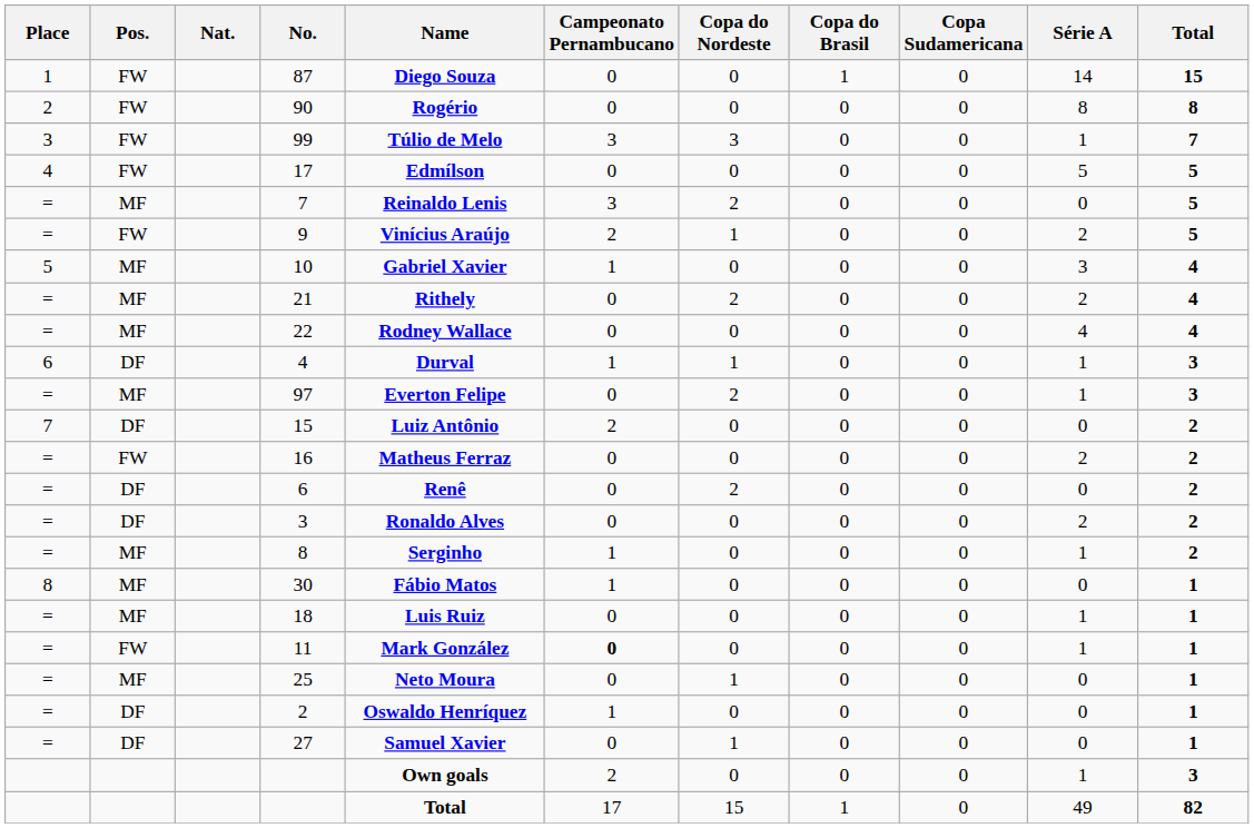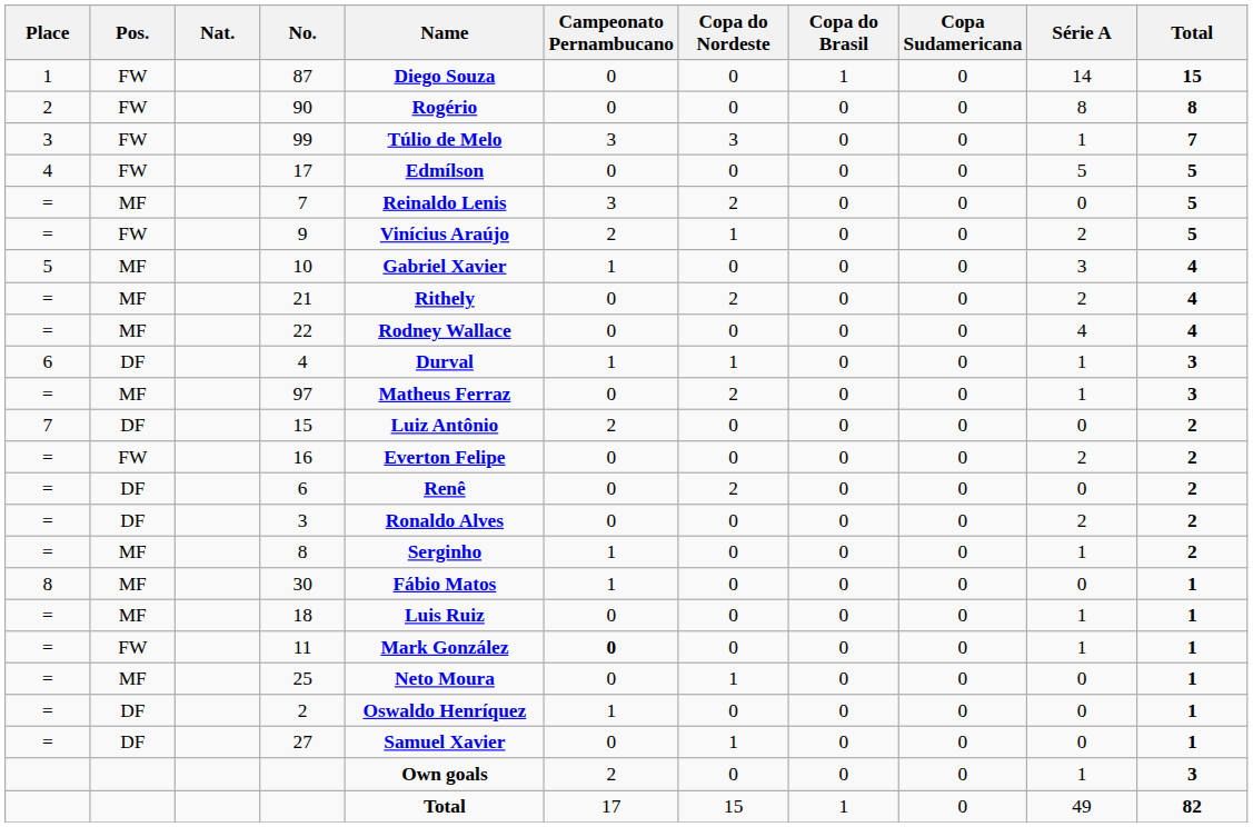97 | Name: Everton Felipe -> Matheus Ferraz
16 | Name: Matheus Ferraz -> Everton Felipe
